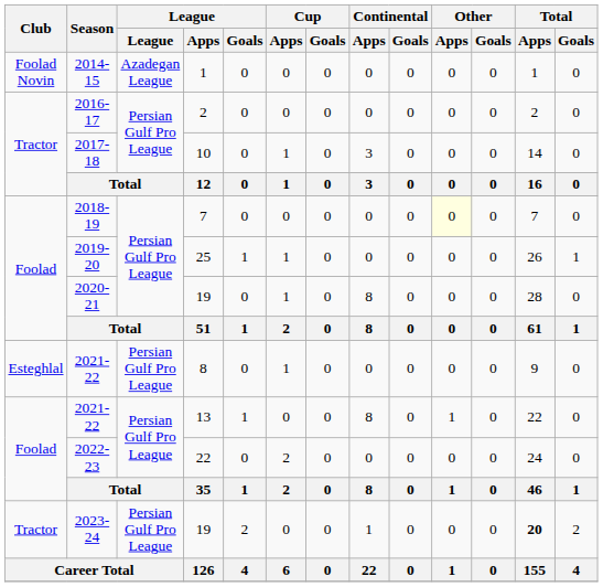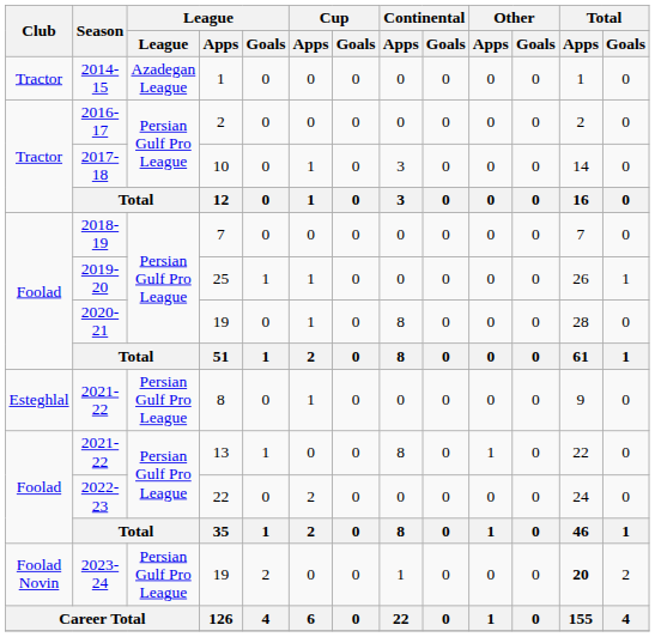2014-15 | Club: Foolad Novin -> Tractor
2018-19 | Other / Apps: lightyellow background -> no background
2023-24 | Club: Tractor -> Foolad Novin
